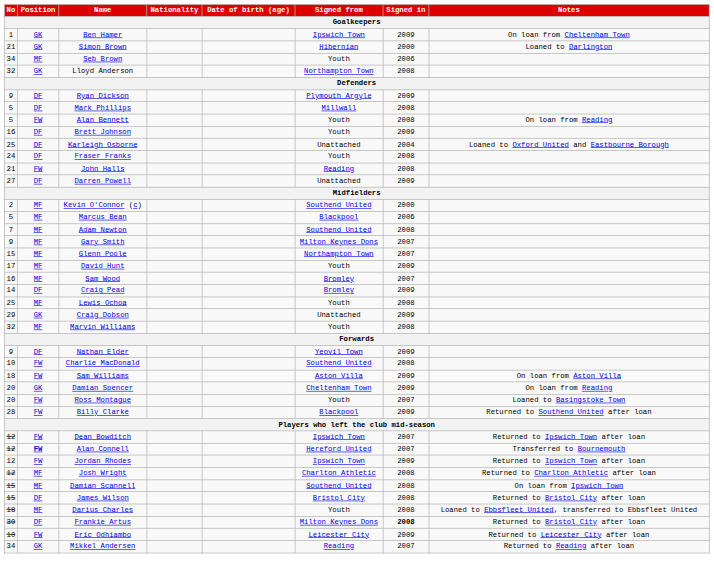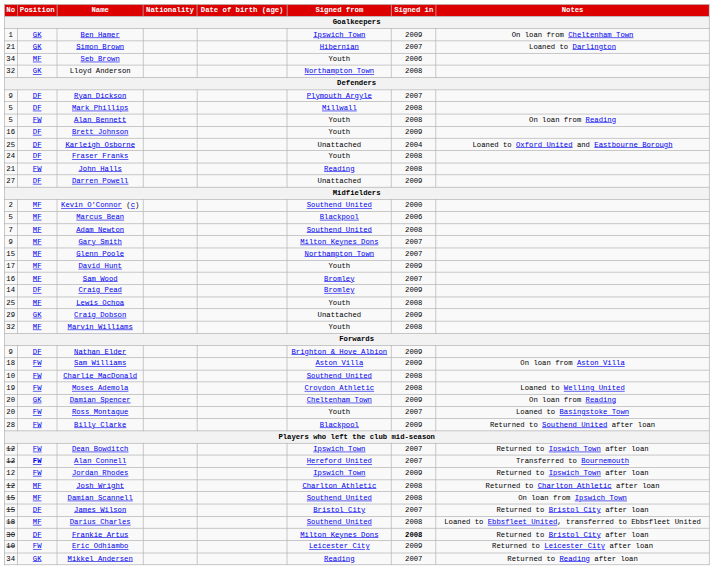Simon Brown | Signed in: 2000 -> 2007
Ryan Dickson | Signed in: 2009 -> 2007
Nathan Elder | Signed from: Yeovil Town -> Brighton & Hove Albion
rows swapped: Charlie MacDonald <-> Sam Williams
+ row: 19 | FW | Moses Ademola | Croydon Athletic | 2008 | Loaned to Welling United
James Wilson | Signed in: 2008 -> 2007
Darius Charles | Signed from: Youth -> Southend United
